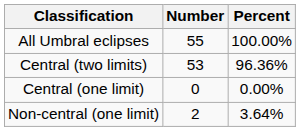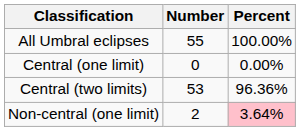rows swapped: Central (two limits) <-> Central (one limit)
Non-central (one limit) | Percent: no background -> pink background
